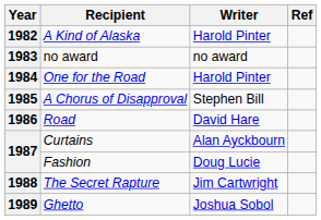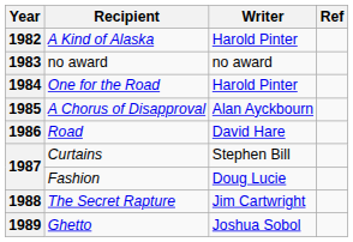A Chorus of Disapproval | Writer: Stephen Bill -> Alan Ayckbourn
Curtains | Writer: Alan Ayckbourn -> Stephen Bill
